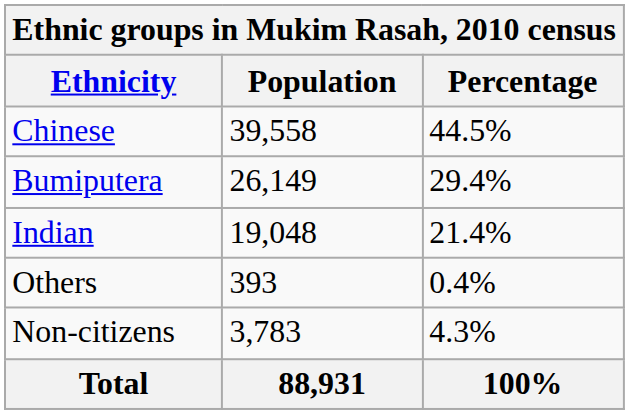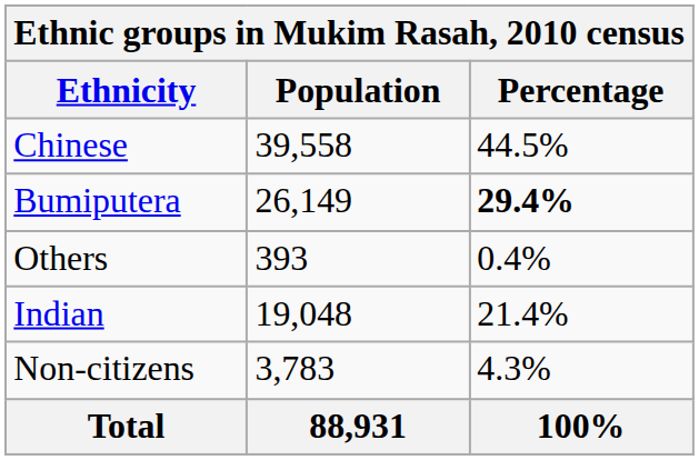Bumiputera | Percentage: normal -> bold
rows swapped: Indian <-> Others
